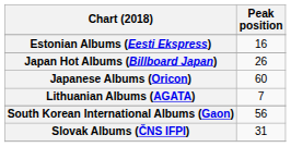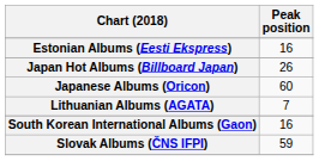South Korean International Albums (Gaon) | Peak position: 56 -> 16
Slovak Albums (ČNS IFPI) | Peak position: 31 -> 59
